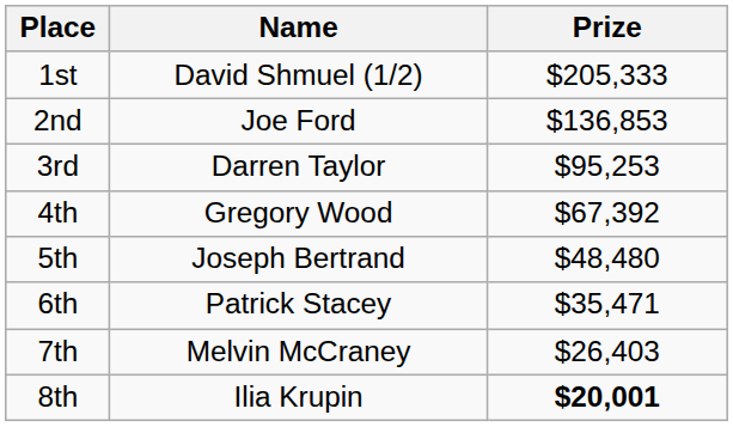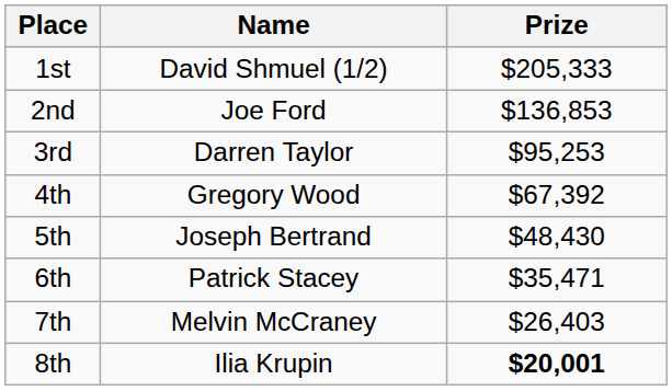5th | Prize: $48,480 -> $48,430
